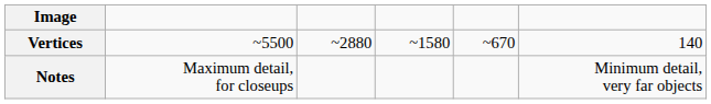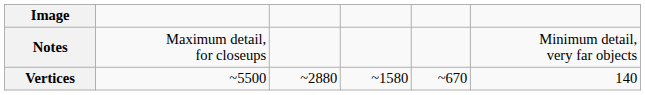rows swapped: Vertices <-> Notes
